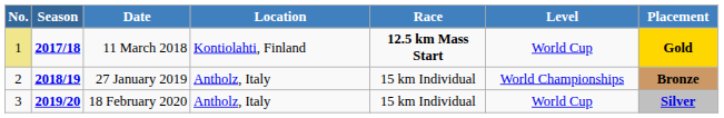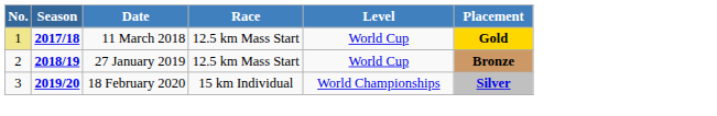- column: Location | Kontiolahti, Finland | Antholz, Italy | Antholz, Italy
11 March 2018 | Race: bold -> normal
27 January 2019 | Race: 15 km Individual -> 12.5 km Mass Start
27 January 2019 | Level: World Championships -> World Cup
18 February 2020 | Level: World Cup -> World Championships
